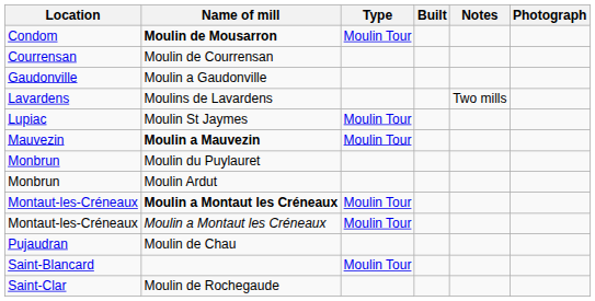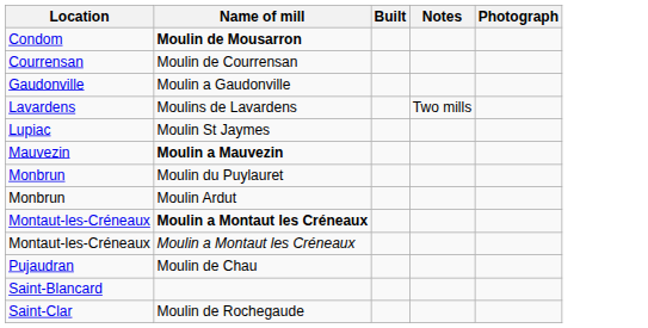- column: Type | Moulin Tour | Moulin Tour | Moulin Tour | Moulin Tour | Moulin Tour | Moulin Tour
